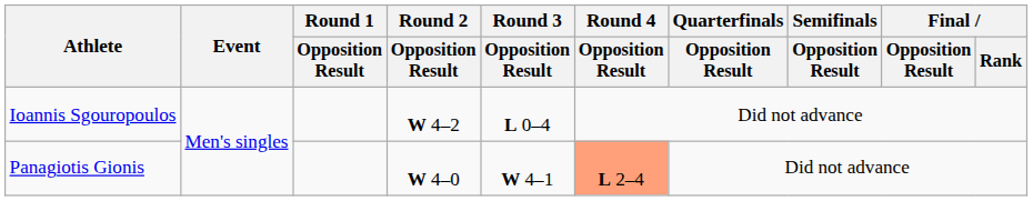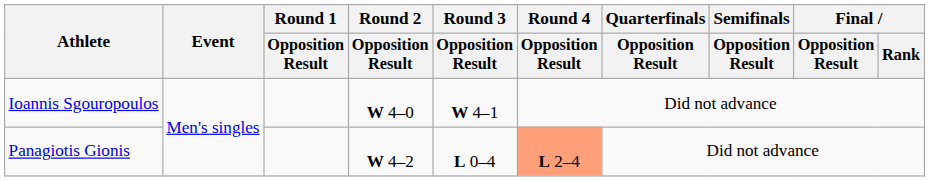Ioannis Sgouropoulos | Round 2 / Opposition Result: W 4–2 -> W 4–0
Ioannis Sgouropoulos | Round 3 / Opposition Result: L 0–4 -> W 4–1
Panagiotis Gionis | Round 2 / Opposition Result: W 4–0 -> W 4–2
Panagiotis Gionis | Round 3 / Opposition Result: W 4–1 -> L 0–4
